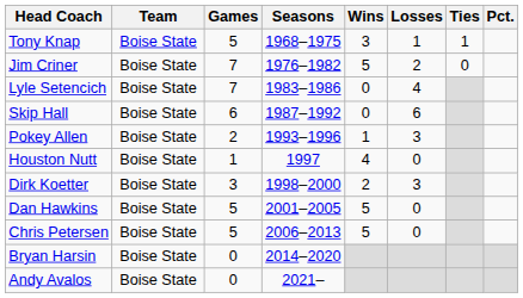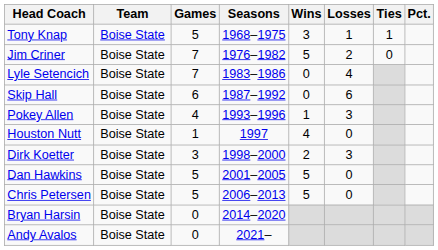Pokey Allen | Games: 2 -> 4
